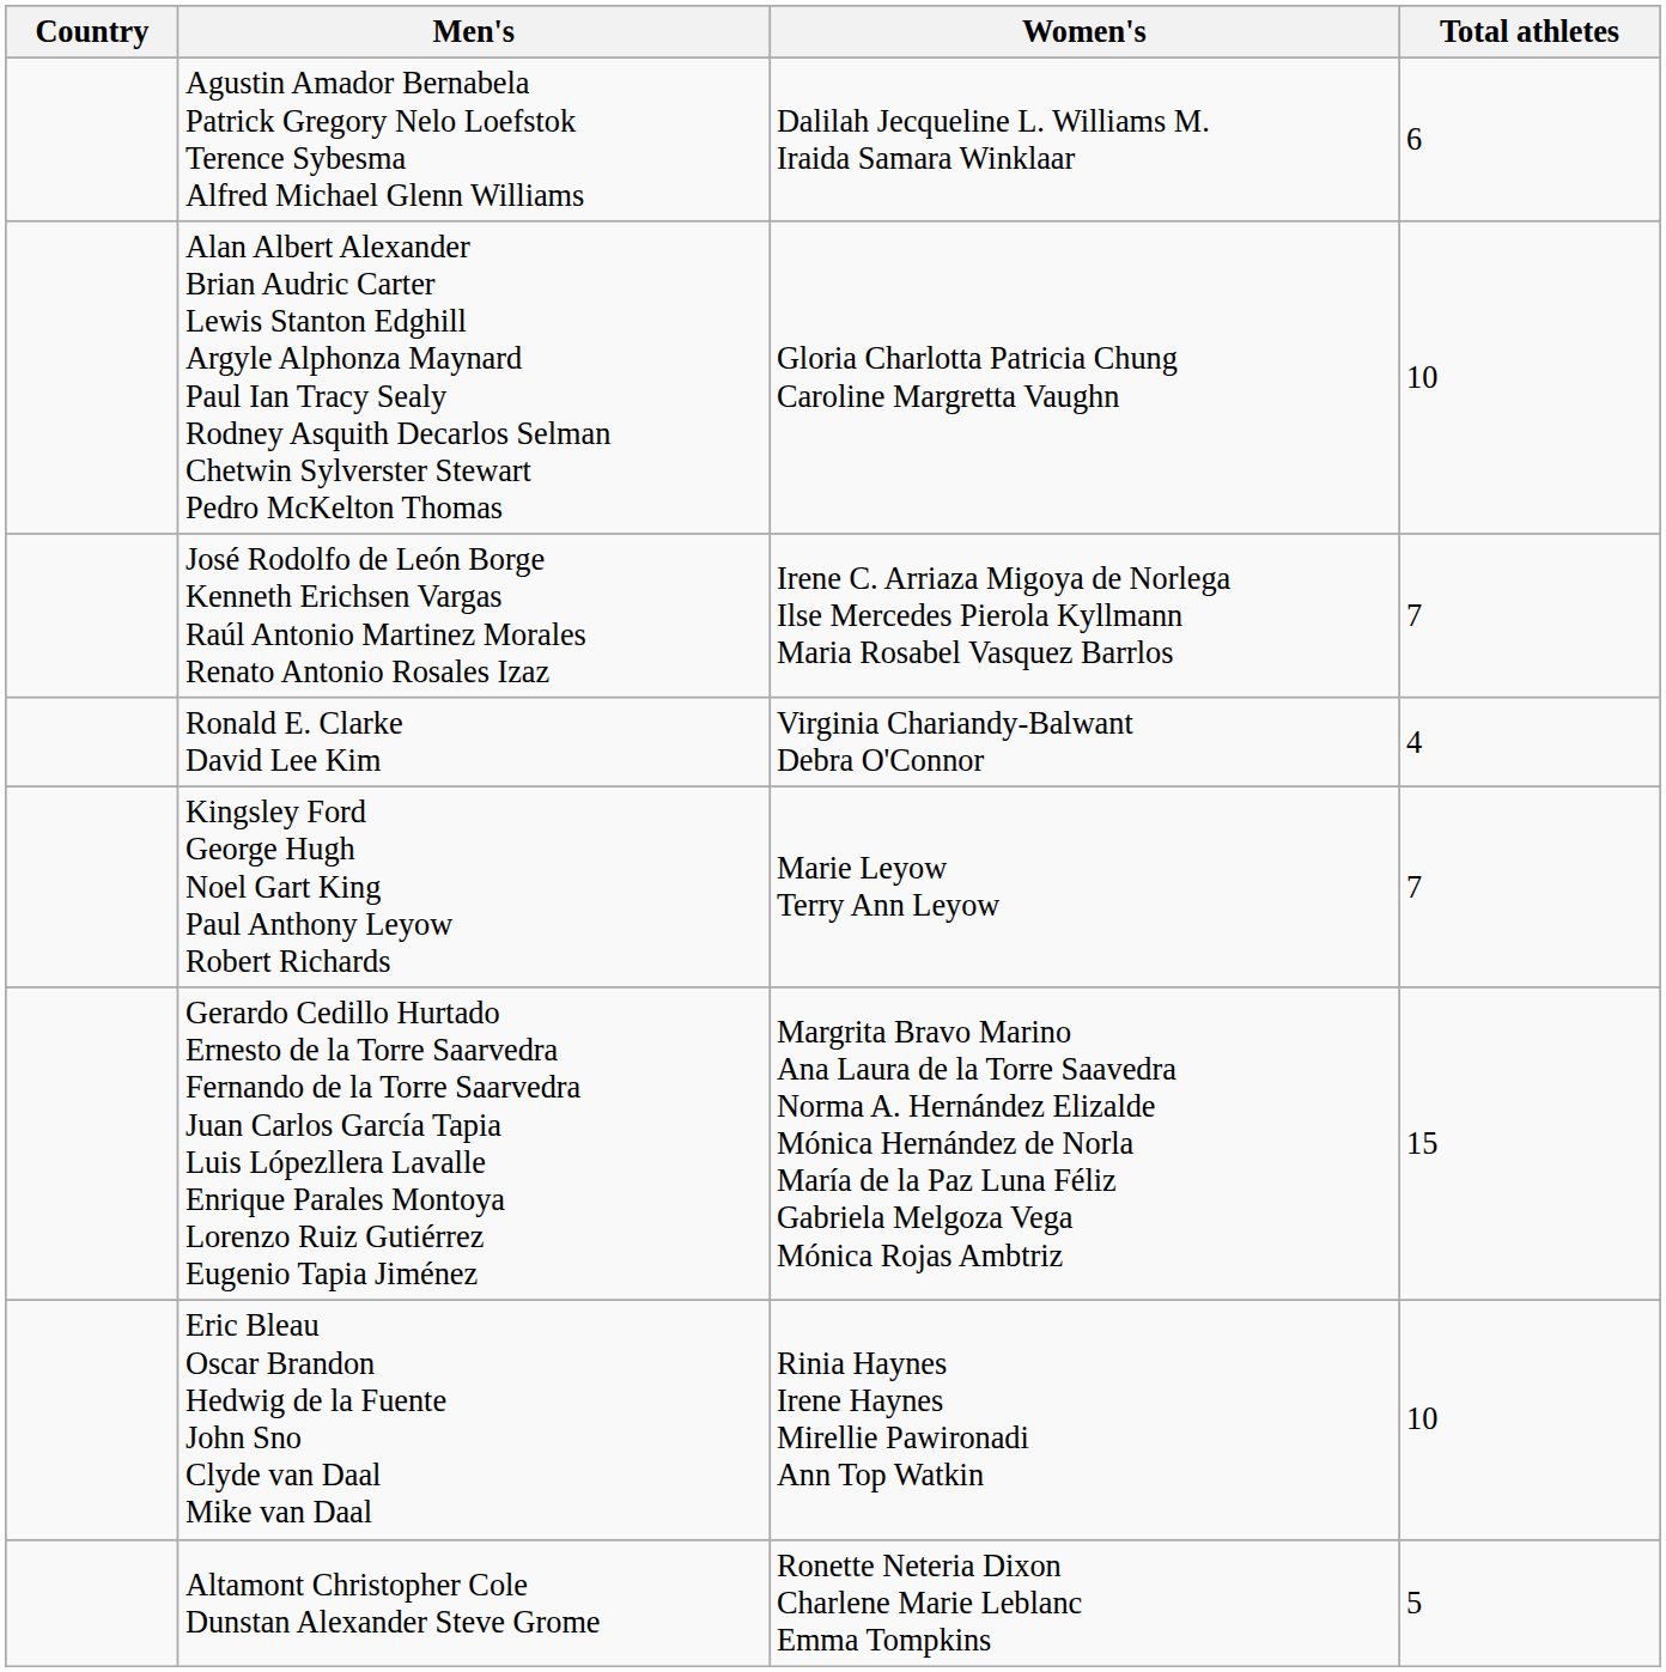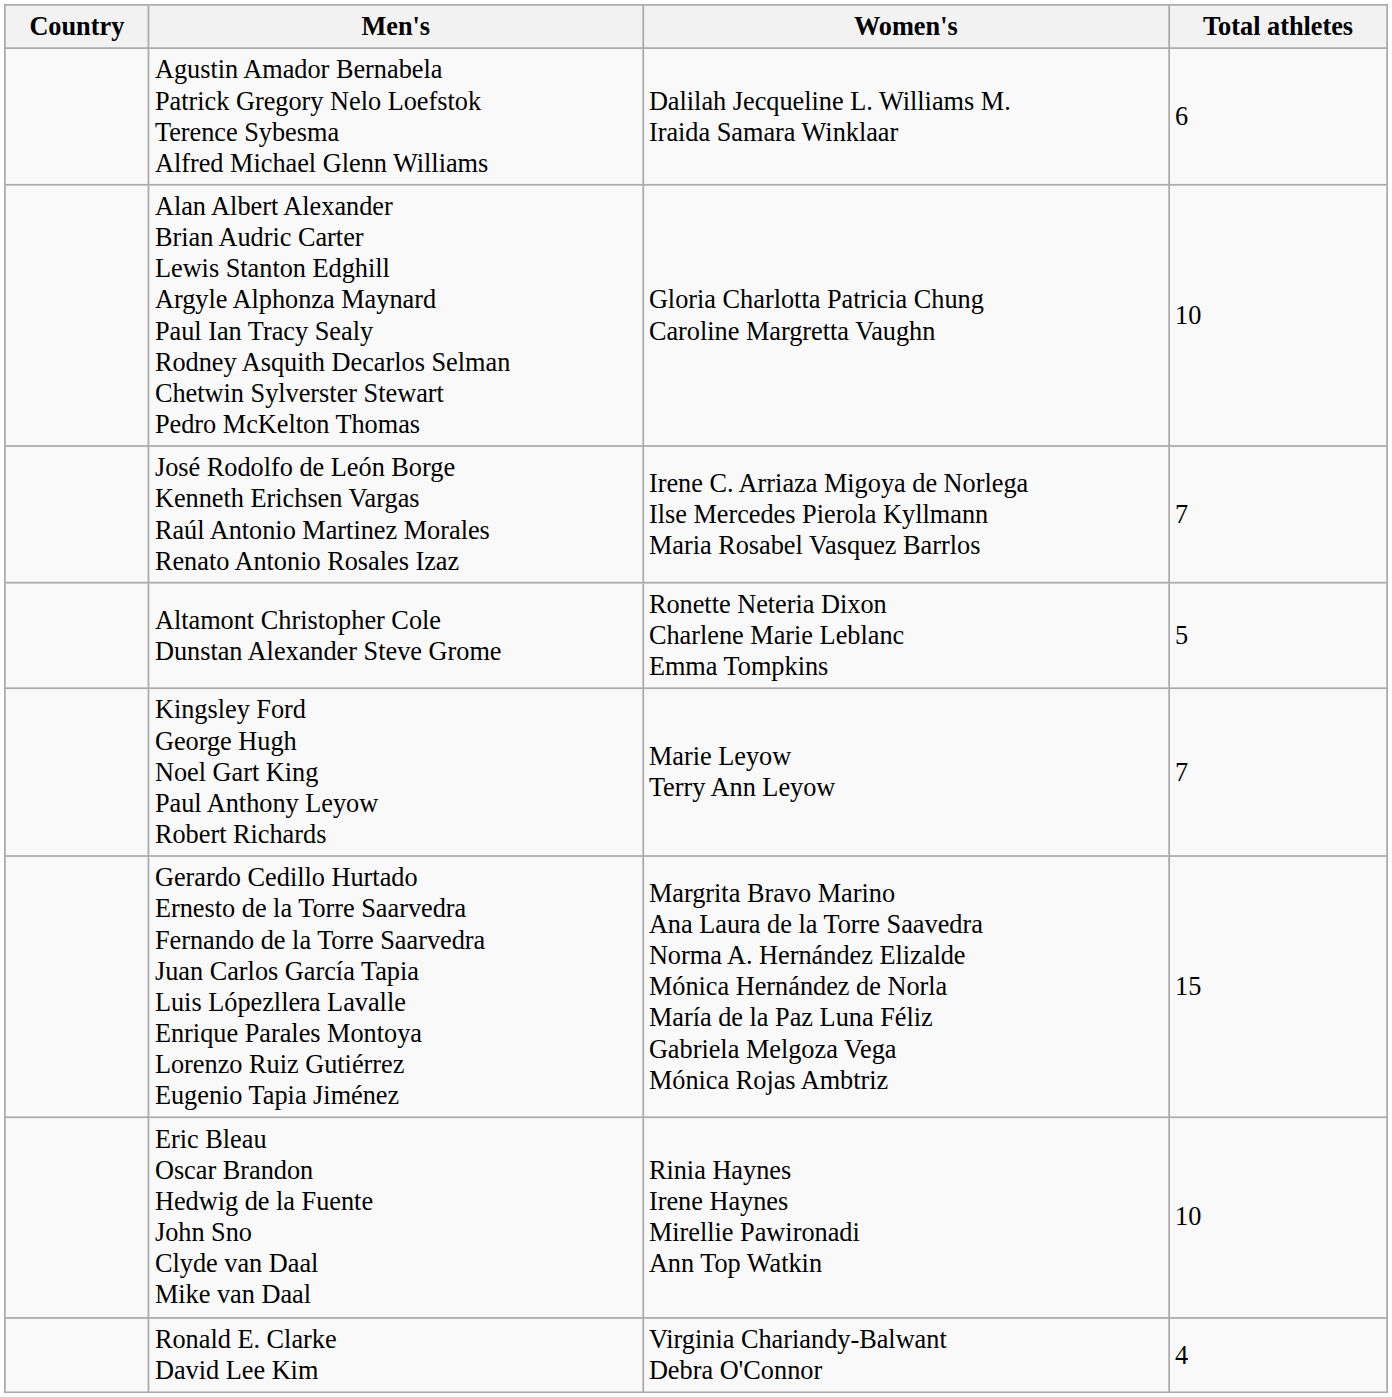rows swapped: Altamont Christopher Cole Dunstan Alexander Steve Grome <-> Ronald E. Clarke David Lee Kim
